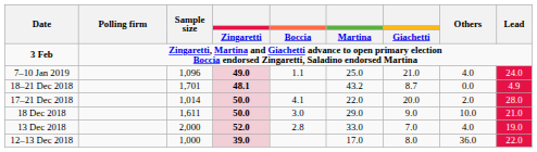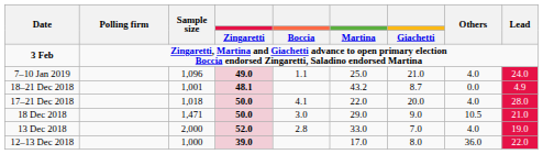18–21 Dec 2018 | Sample size: 1,701 -> 1,001
17–21 Dec 2018 | Sample size: 1,014 -> 1,018
17–21 Dec 2018 | Others: 2.0 -> 4.0
18 Dec 2018 | Sample size: 1,611 -> 1,471
18 Dec 2018 | Others: 10.0 -> 10.5
